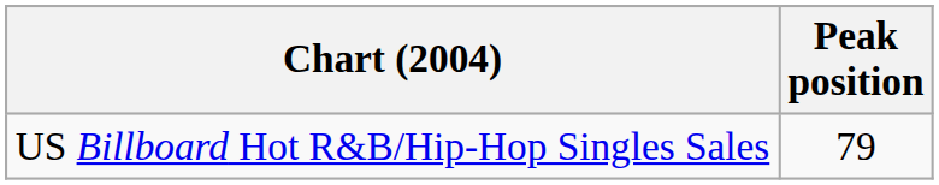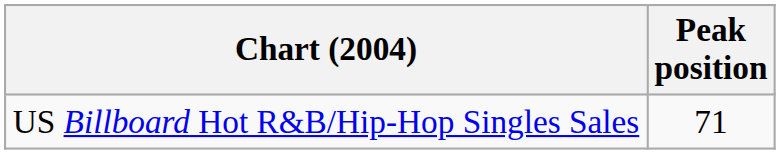US Billboard Hot R&B/Hip-Hop Singles Sales | Peak position: 79 -> 71
